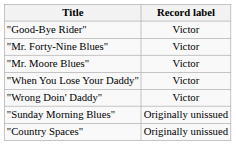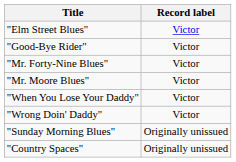+ row: "Elm Street Blues" | Victor
